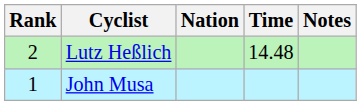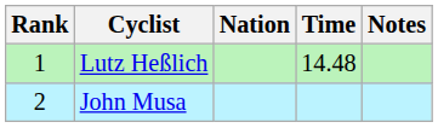Lutz Heßlich | Rank: 2 -> 1
John Musa | Rank: 1 -> 2
